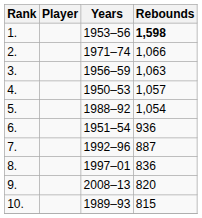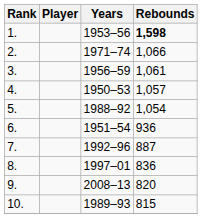3. | Rebounds: 1,063 -> 1,061
